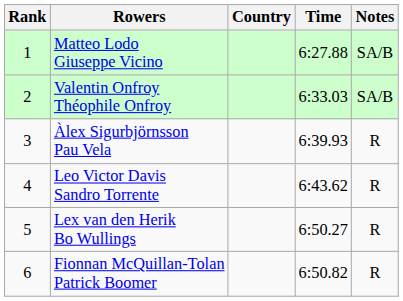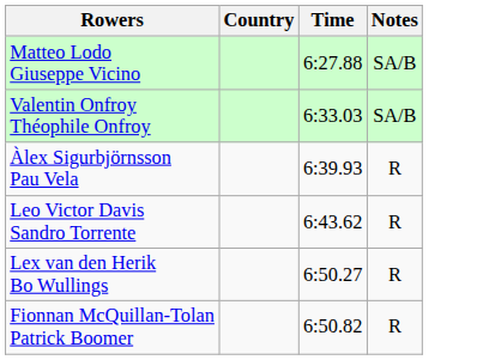- column: Rank | 1 | 2 | 3 | 4 | 5 | 6
